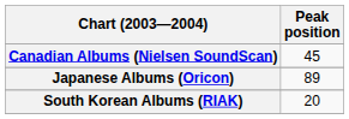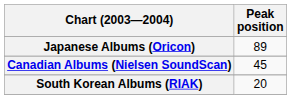rows swapped: Canadian Albums (Nielsen SoundScan) <-> Japanese Albums (Oricon)
